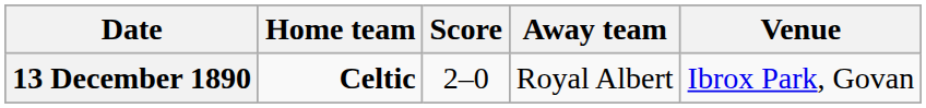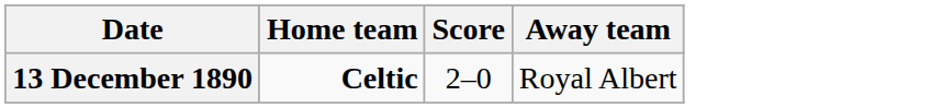- column: Venue | Ibrox Park, Govan
